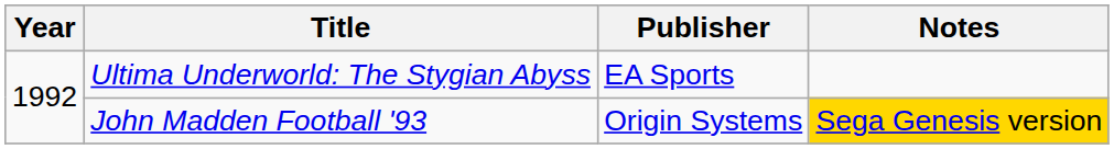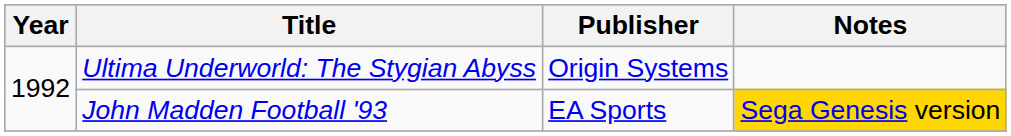Ultima Underworld: The Stygian Abyss | Publisher: EA Sports -> Origin Systems
John Madden Football '93 | Publisher: Origin Systems -> EA Sports
